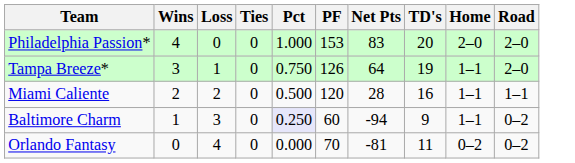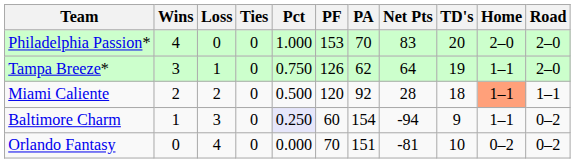+ column: PA | 70 | 62 | 92 | 154 | 151
Miami Caliente | TD's: 16 -> 18
Miami Caliente | Home: no background -> lightsalmon background
Orlando Fantasy | TD's: 11 -> 10
